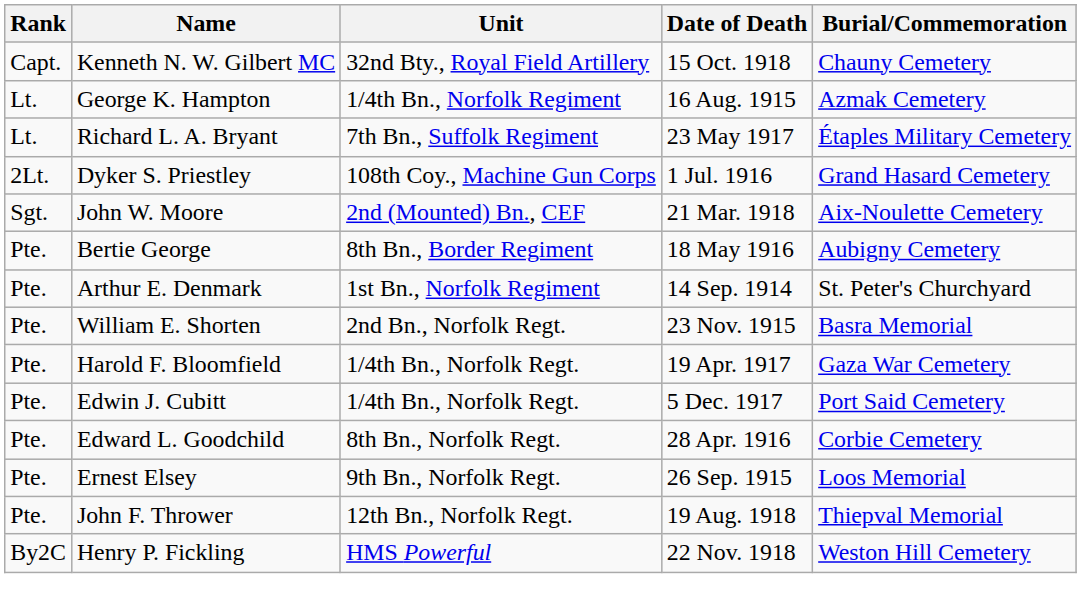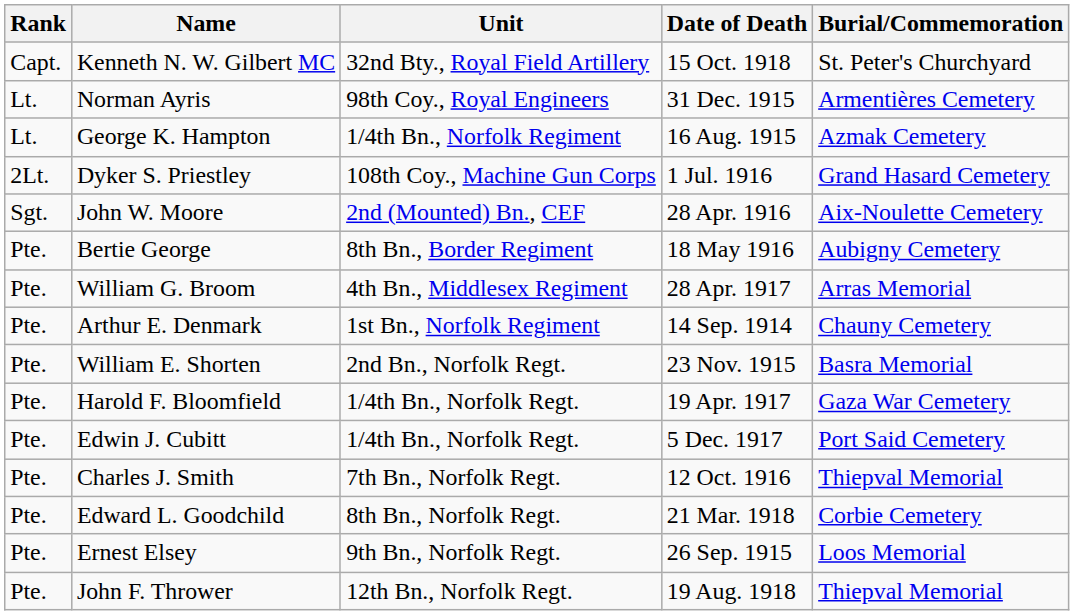Kenneth N. W. Gilbert MC | Burial/Commemoration: Chauny Cemetery -> St. Peter's Churchyard
+ row: Lt. | Norman Ayris | 98th Coy., Royal Engineers | 31 Dec. 1915 | Armentières Cemetery
- row: Lt. | Richard L. A. Bryant | 7th Bn., Suffolk Regiment | 23 May 1917 | Étaples Military Cemetery
John W. Moore | Date of Death: 21 Mar. 1918 -> 28 Apr. 1916
+ row: Pte. | William G. Broom | 4th Bn., Middlesex Regiment | 28 Apr. 1917 | Arras Memorial
Arthur E. Denmark | Burial/Commemoration: St. Peter's Churchyard -> Chauny Cemetery
+ row: Pte. | Charles J. Smith | 7th Bn., Norfolk Regt. | 12 Oct. 1916 | Thiepval Memorial
Edward L. Goodchild | Date of Death: 28 Apr. 1916 -> 21 Mar. 1918
- row: By2C | Henry P. Fickling | HMS Powerful | 22 Nov. 1918 | Weston Hill Cemetery
